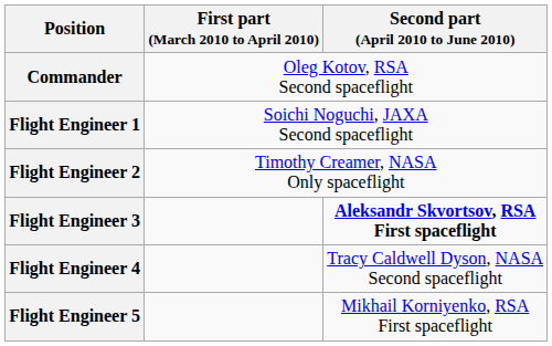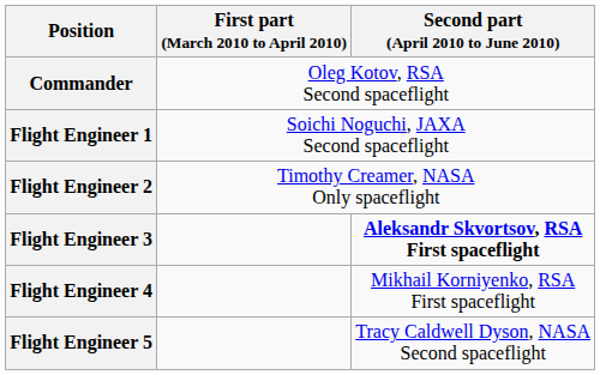Flight Engineer 4 | Second part (April 2010 to June 2010): Tracy Caldwell Dyson, NASA Second spaceflight -> Mikhail Korniyenko, RSA First spaceflight
Flight Engineer 5 | Second part (April 2010 to June 2010): Mikhail Korniyenko, RSA First spaceflight -> Tracy Caldwell Dyson, NASA Second spaceflight
